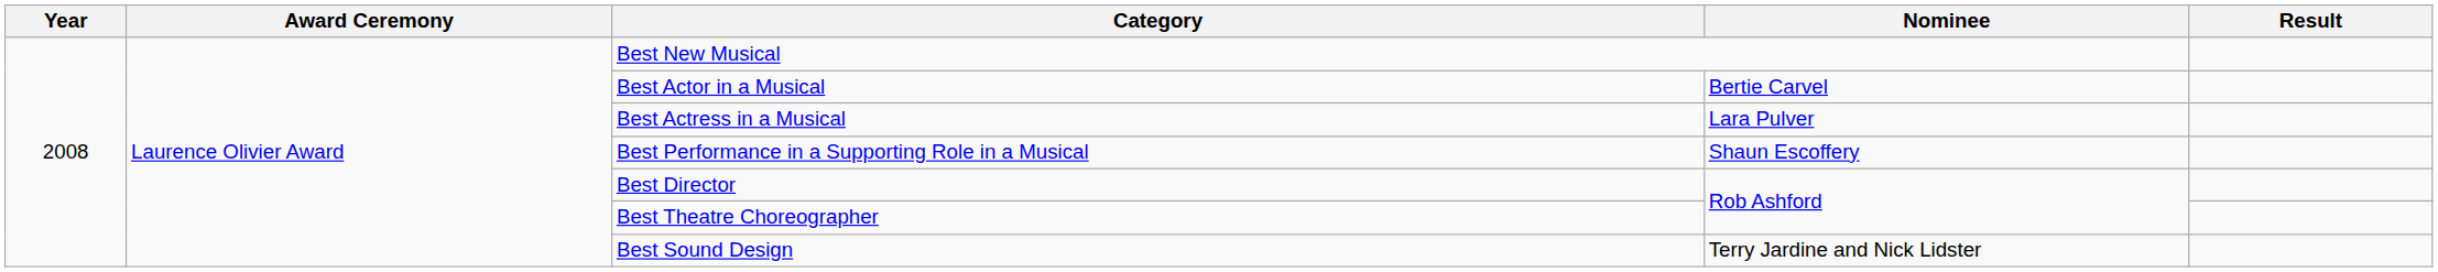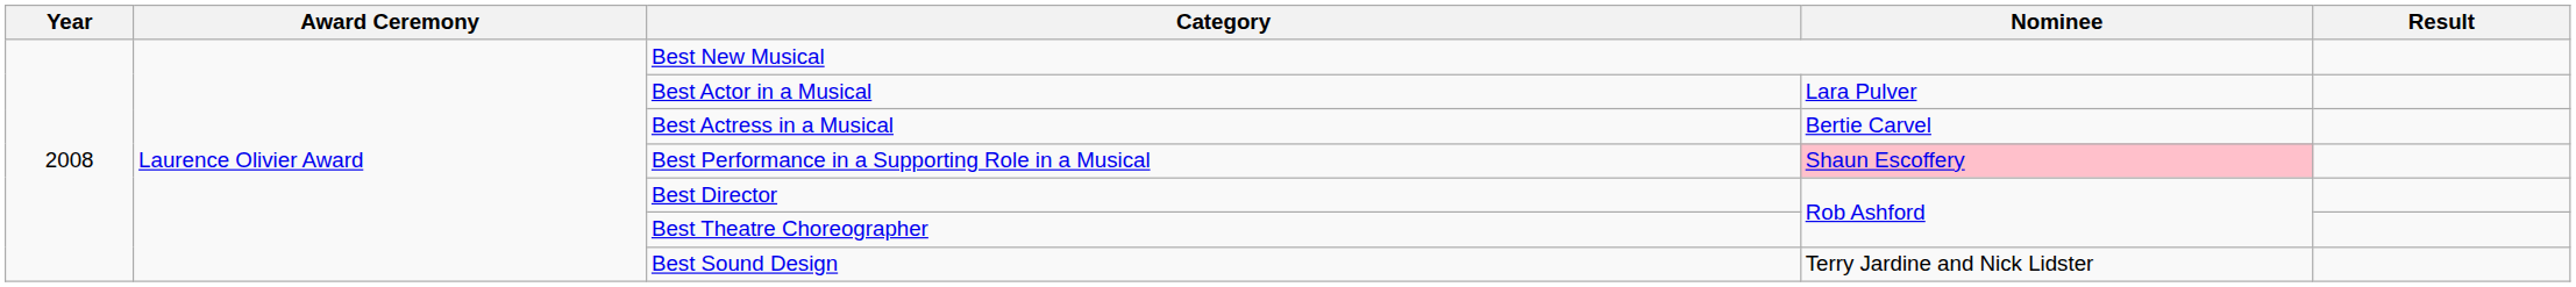Best Actor in a Musical | Nominee: Bertie Carvel -> Lara Pulver
Best Actress in a Musical | Nominee: Lara Pulver -> Bertie Carvel
Best Performance in a Supporting Role in a Musical | Nominee: no background -> pink background
